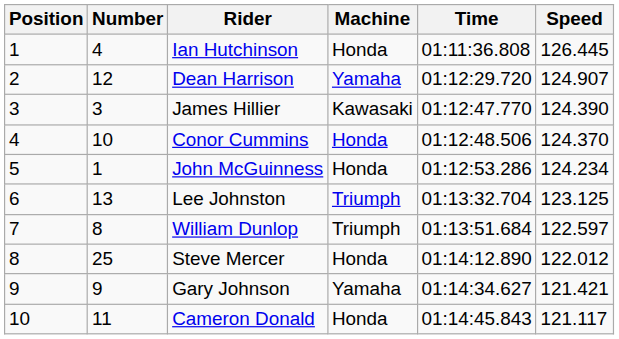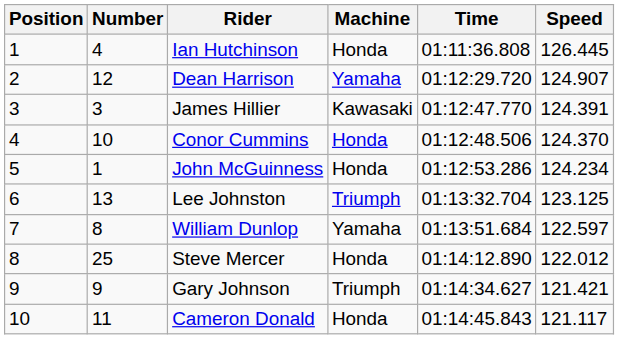James Hillier | Speed: 124.390 -> 124.391
William Dunlop | Machine: Triumph -> Yamaha
Gary Johnson | Machine: Yamaha -> Triumph
